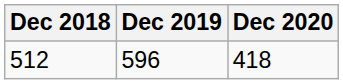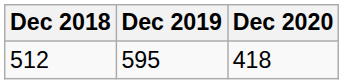512 | Dec 2019: 596 -> 595
